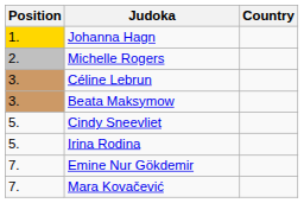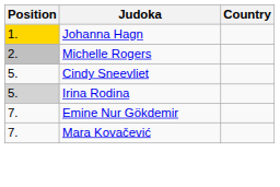- row: 3. | Céline Lebrun
- row: 3. | Beata Maksymow
Irina Rodina | Position: no background -> lightgrey background
